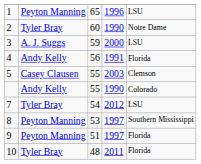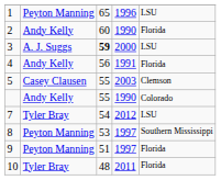2 | column 2: Tyler Bray -> Andy Kelly
2 | column 5: Notre Dame -> Florida
3 | column 3: normal -> bold
